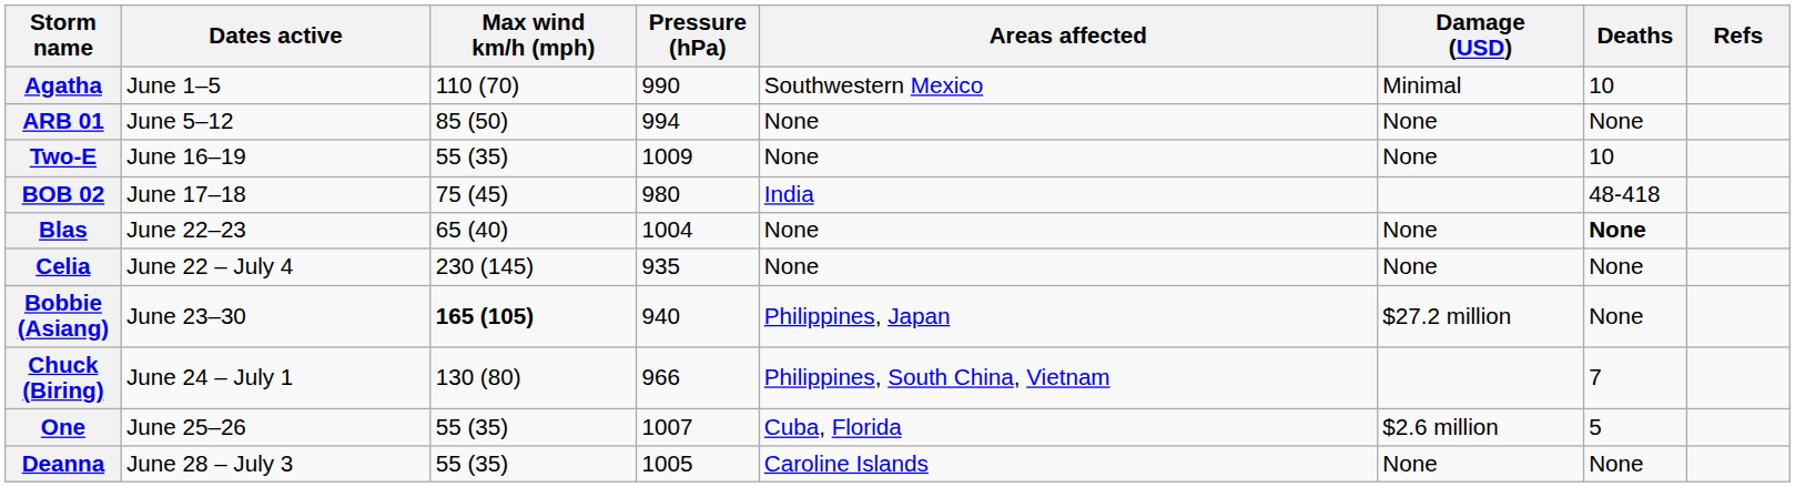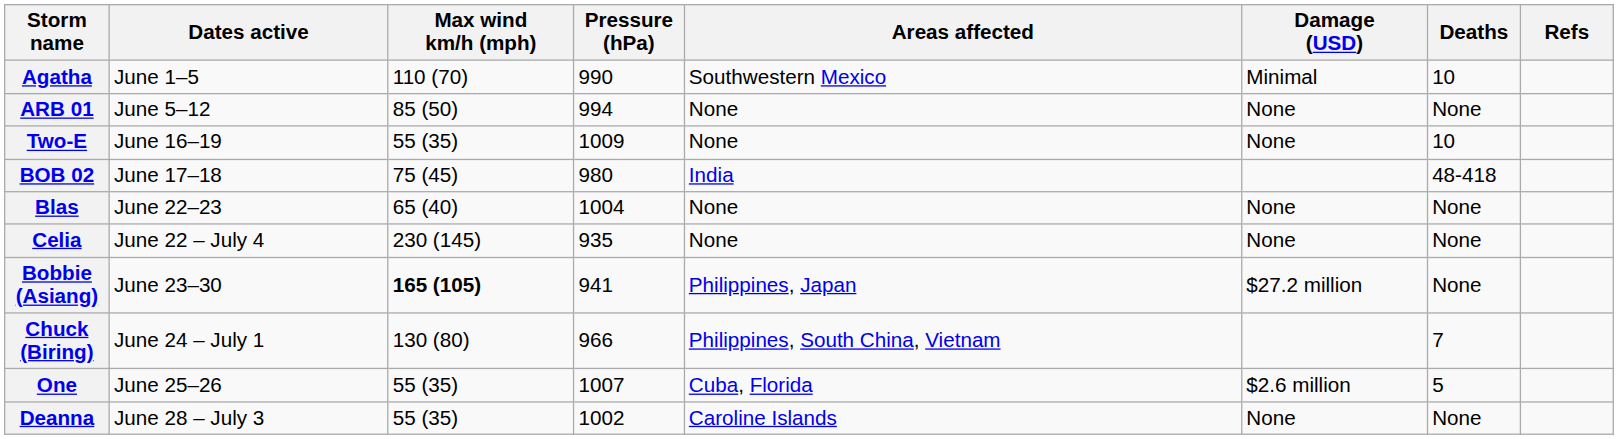Blas | Deaths: bold -> normal
Bobbie (Asiang) | Pressure (hPa): 940 -> 941
Deanna | Pressure (hPa): 1005 -> 1002
